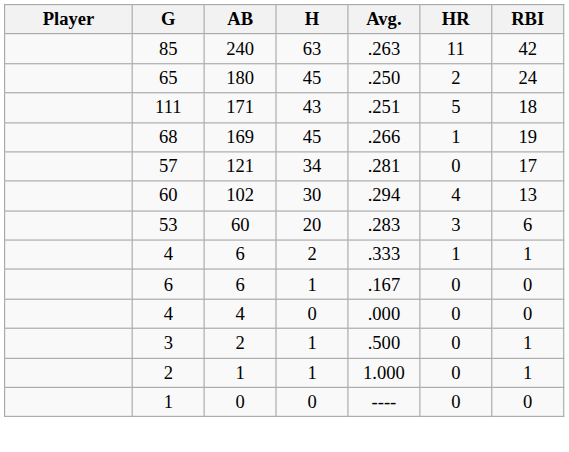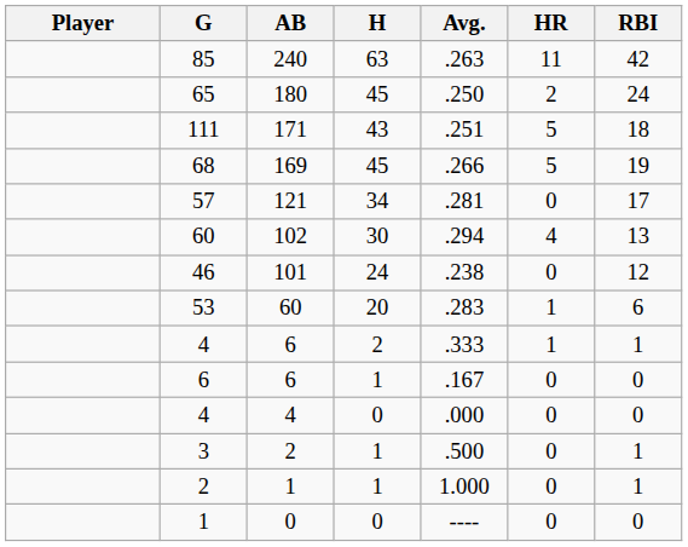68 | HR: 1 -> 5
+ row: 46 | 101 | 24 | .238 | 0 | 12
53 | HR: 3 -> 1
